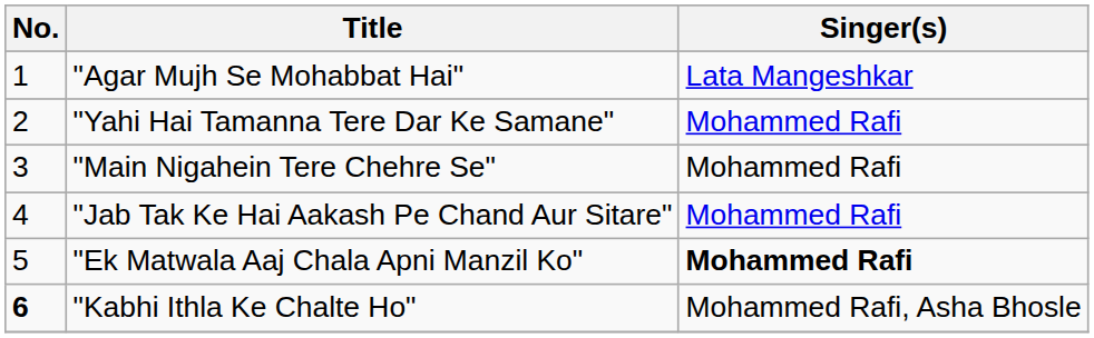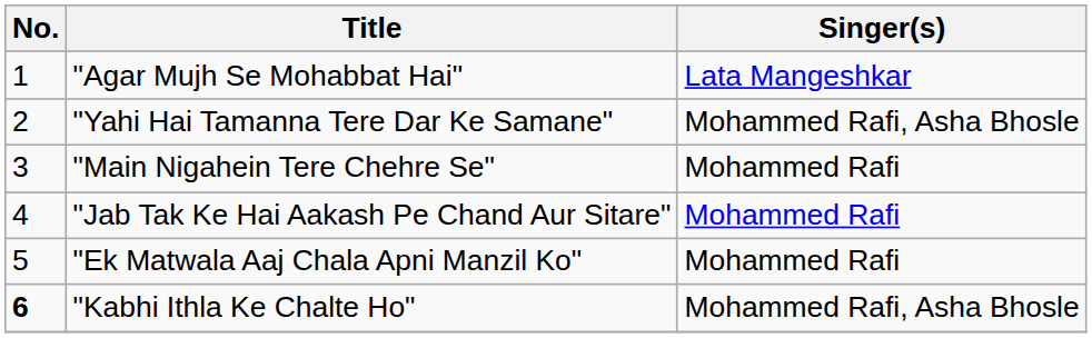"Yahi Hai Tamanna Tere Dar Ke Samane" | Singer(s): Mohammed Rafi -> Mohammed Rafi, Asha Bhosle
"Ek Matwala Aaj Chala Apni Manzil Ko" | Singer(s): bold -> normal
